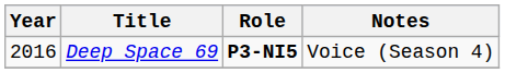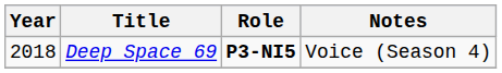Deep Space 69 | Year: 2016 -> 2018
